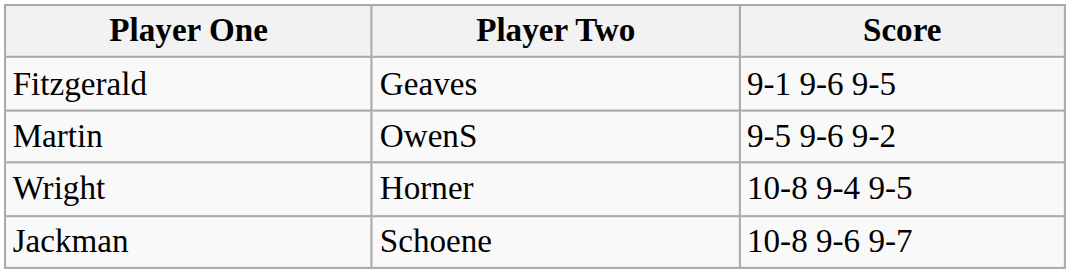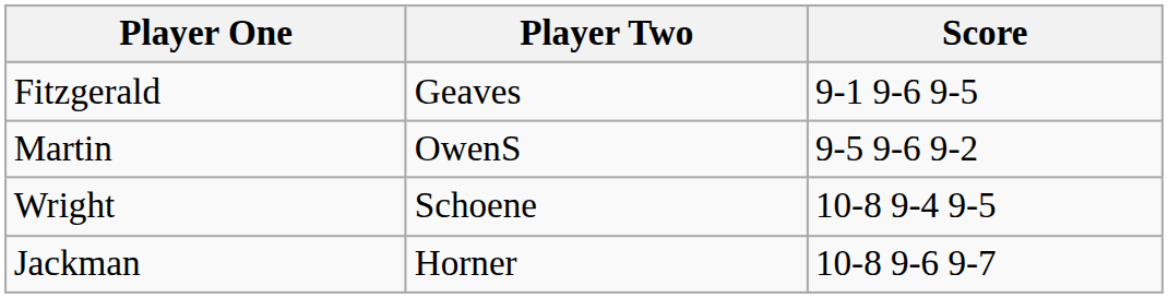Wright | Player Two: Horner -> Schoene
Jackman | Player Two: Schoene -> Horner
